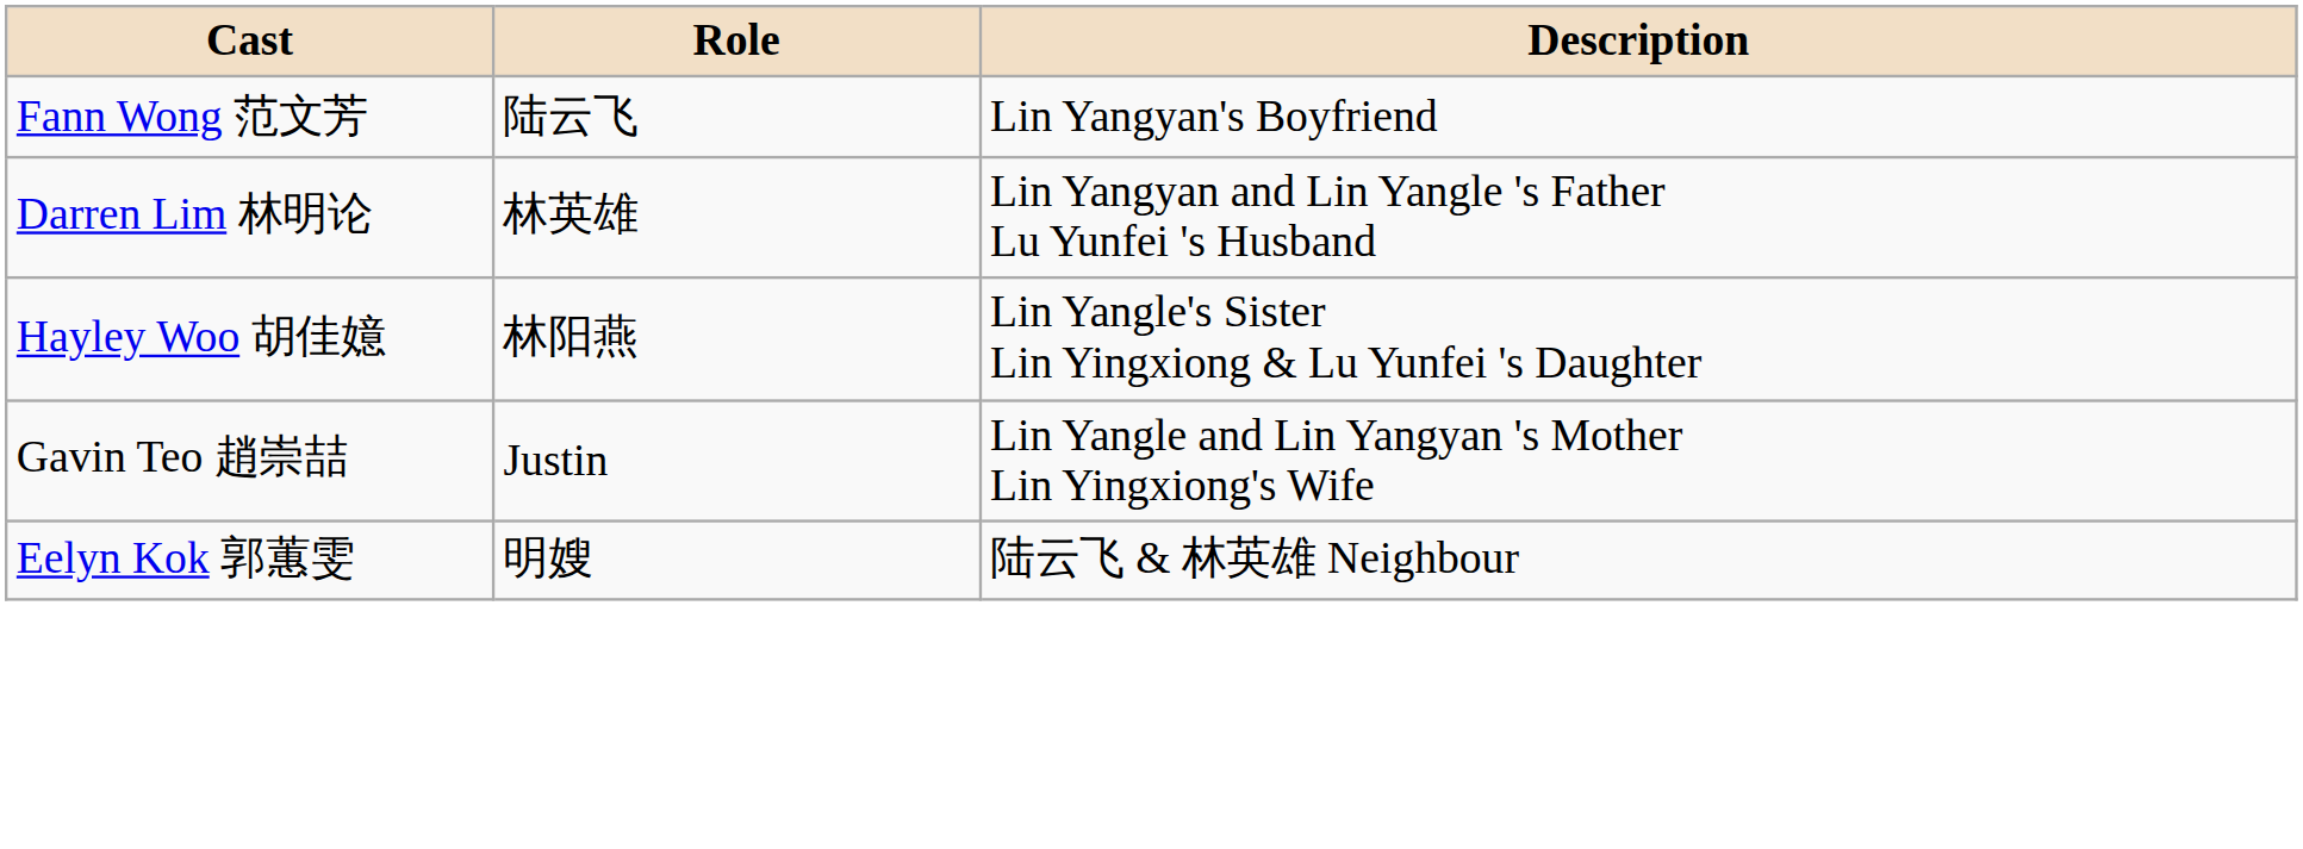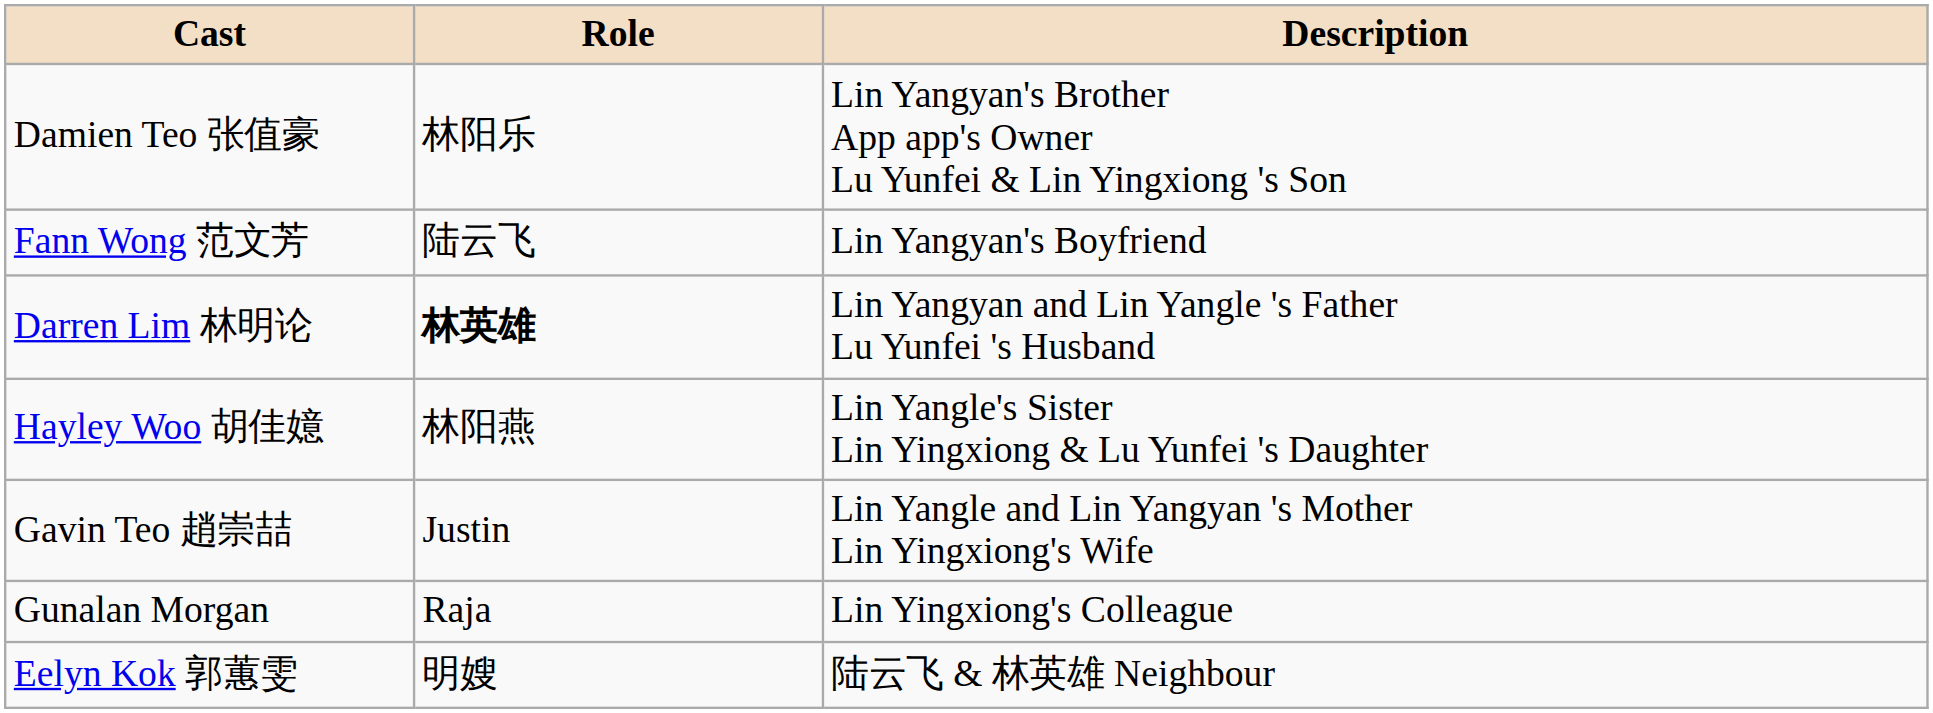+ row: Damien Teo 张值豪 | 林阳乐 | Lin Yangyan's Brother App app's Owner Lu Yunfei & Lin Yingxiong 's Son
Darren Lim 林明论 | Role: normal -> bold
+ row: Gunalan Morgan | Raja | Lin Yingxiong's Colleague
